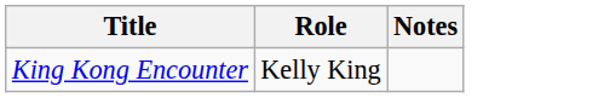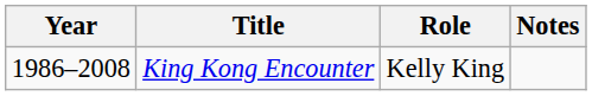+ column: Year | 1986–2008
